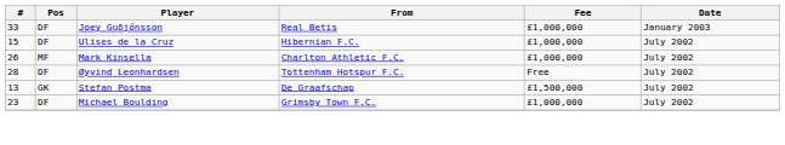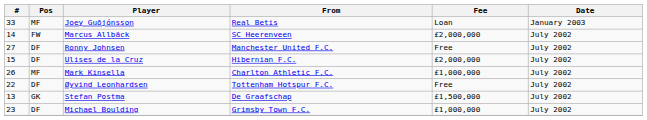Joey Guðjónsson | Pos: DF -> MF
Joey Guðjónsson | Fee: £1,000,000 -> Loan
+ row: 14 | FW | Marcus Allbäck | SC Heerenveen | £2,000,000 | July 2002
+ row: 27 | DF | Ronny Johnsen | Manchester United F.C. | Free | July 2002
Ulises de la Cruz | Fee: £1,000,000 -> £2,000,000
Øyvind Leonhardsen | #: 28 -> 22
